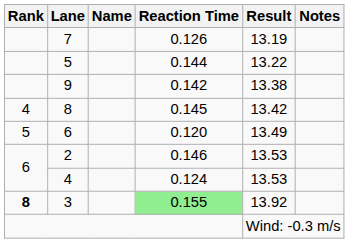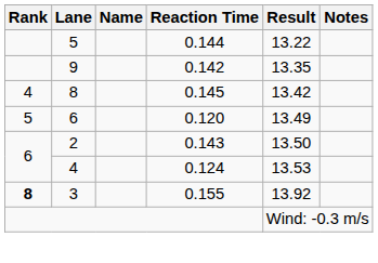- row: 7 | 0.126 | 13.19
9 | Result: 13.38 -> 13.35
2 | Reaction Time: 0.146 -> 0.143
2 | Result: 13.53 -> 13.50
3 | Reaction Time: lightgreen background -> no background
